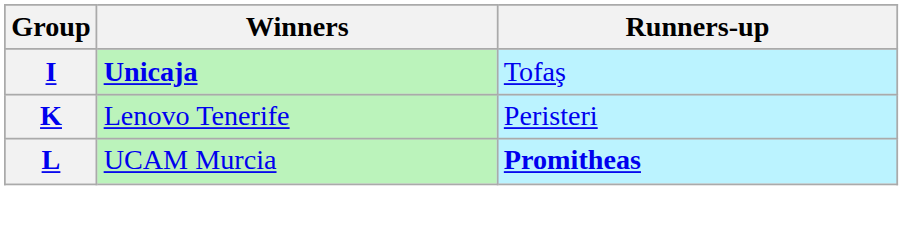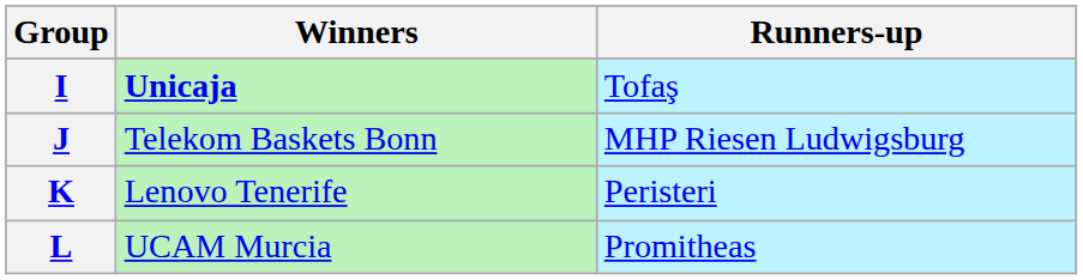+ row: J | Telekom Baskets Bonn | MHP Riesen Ludwigsburg
L | Runners-up: bold -> normal
